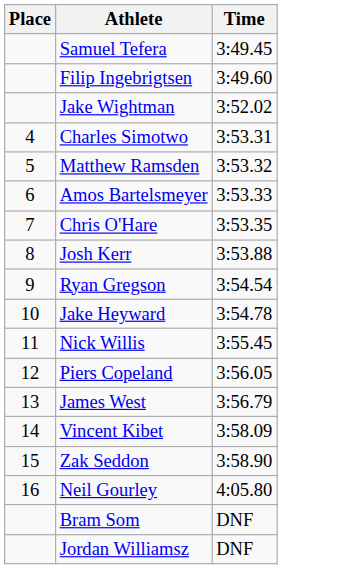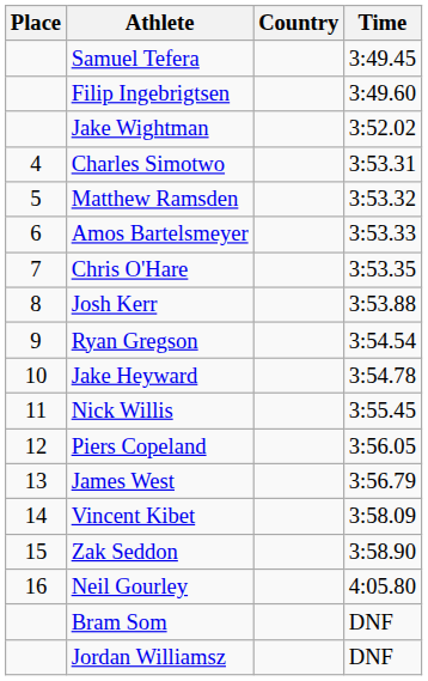+ column: Country
